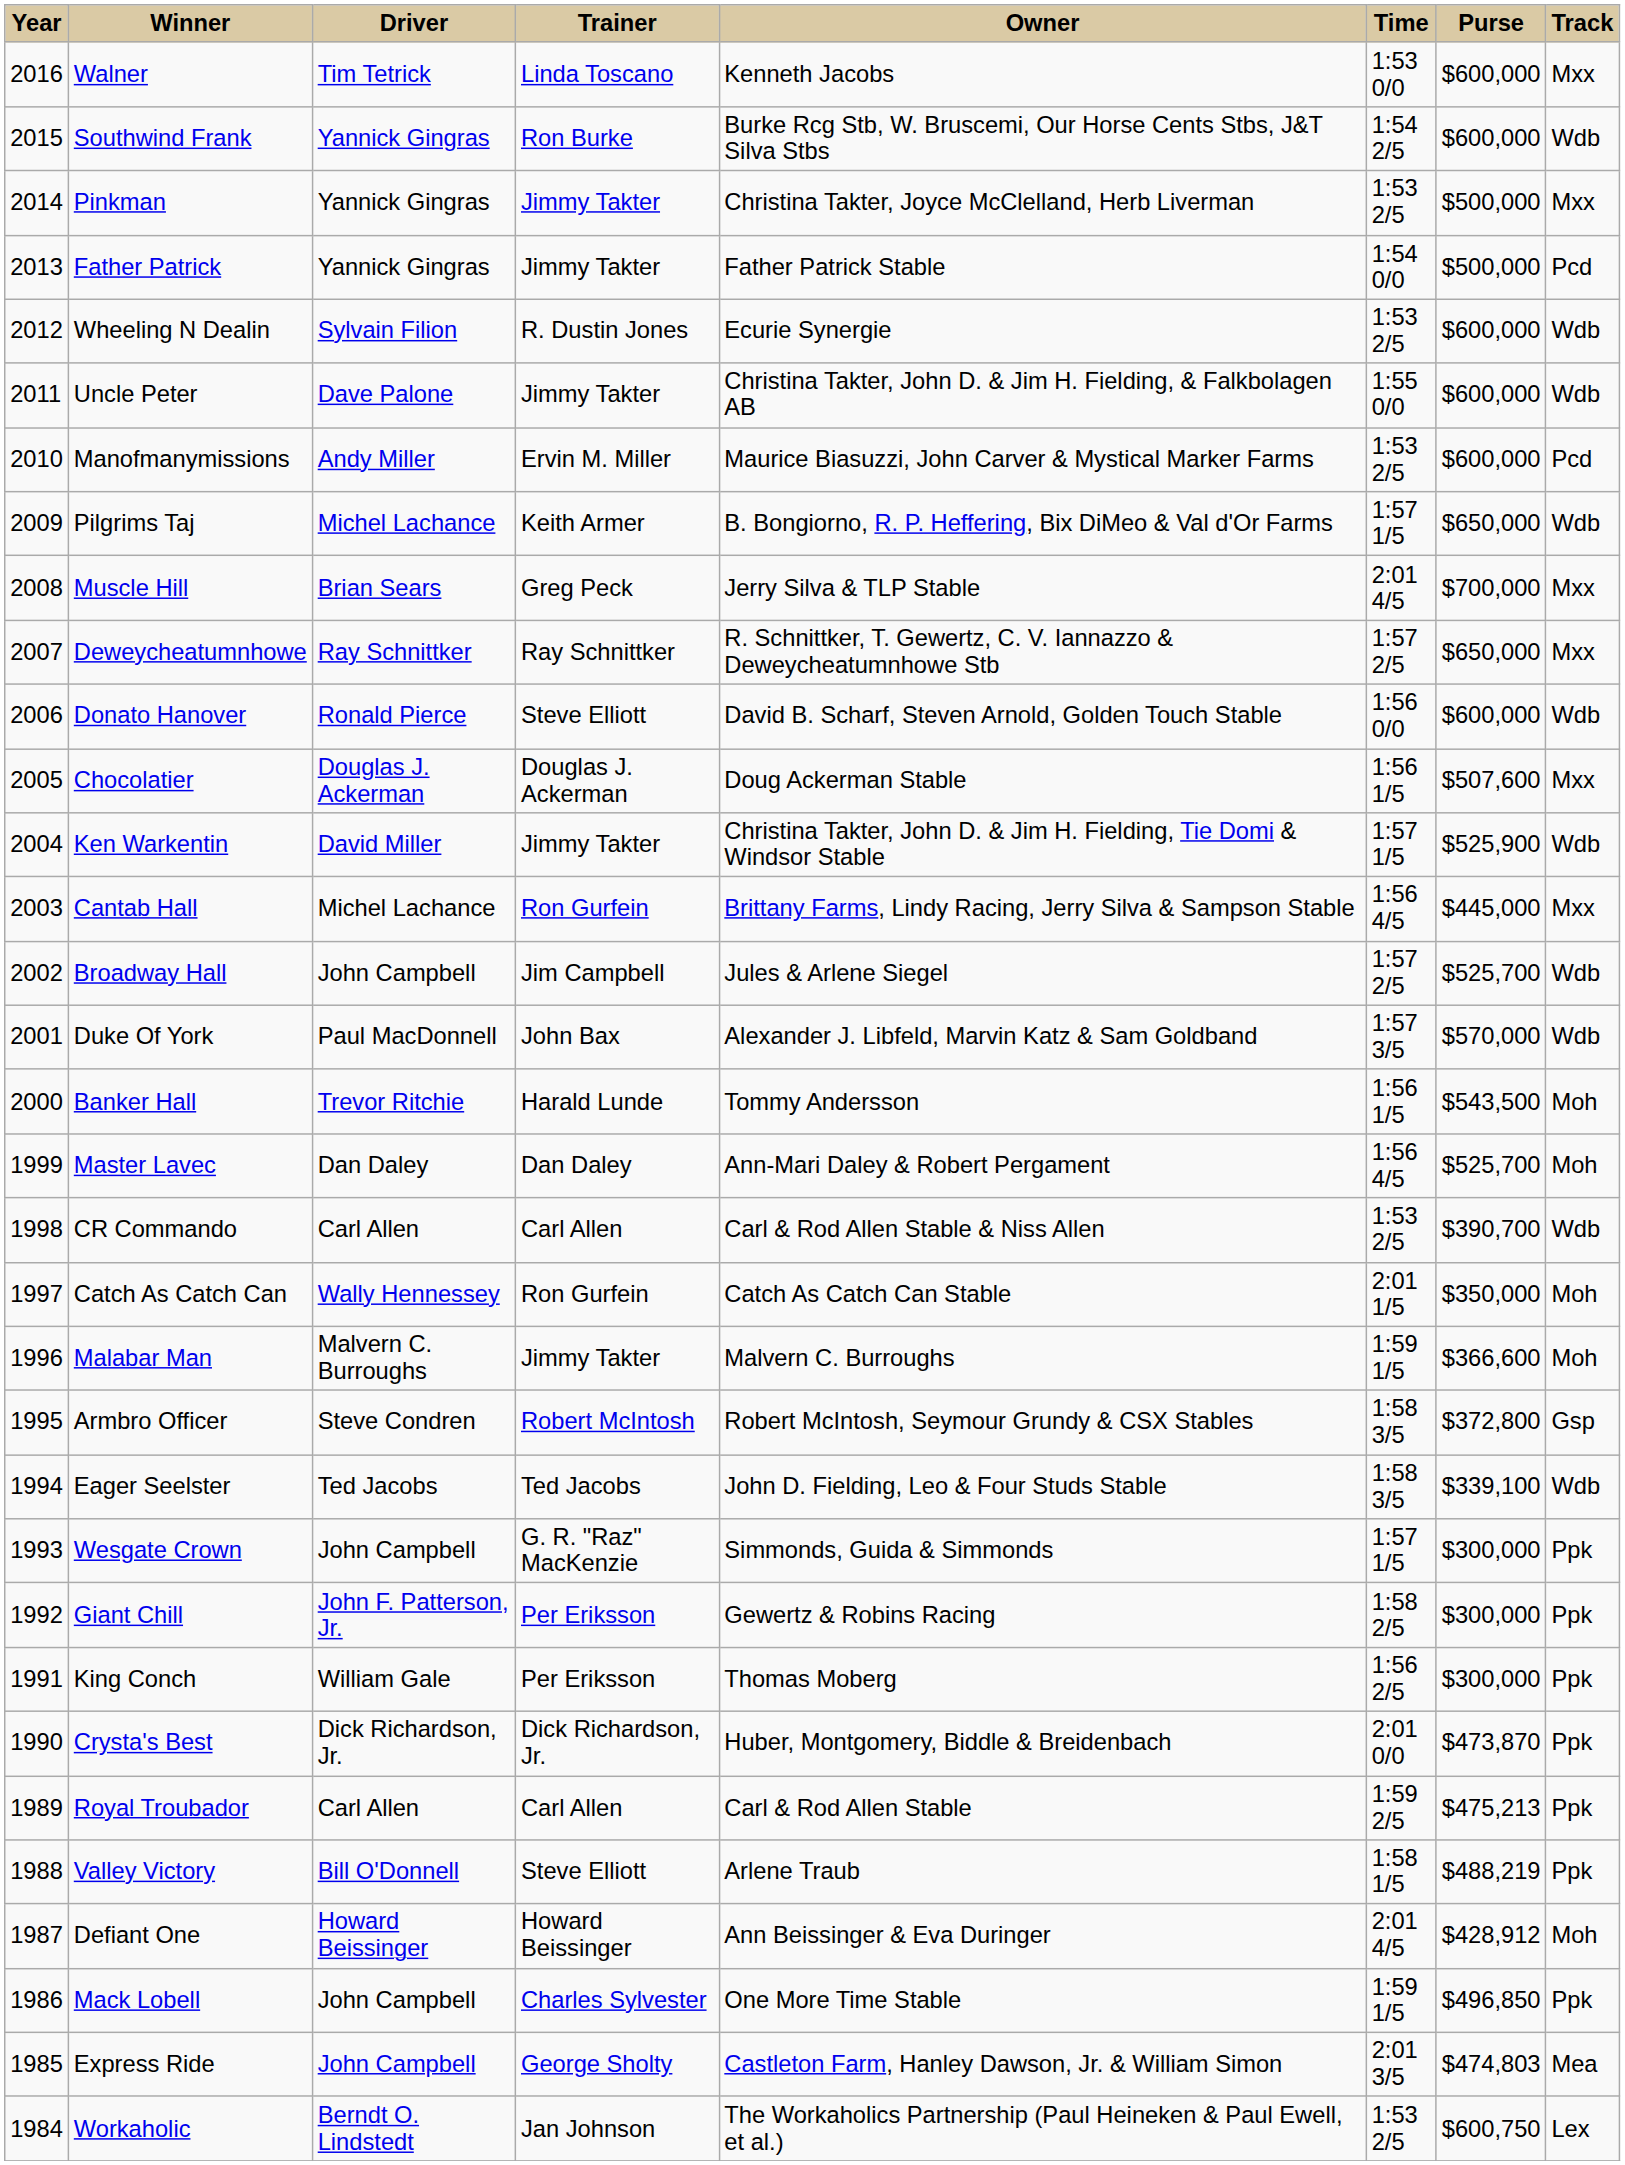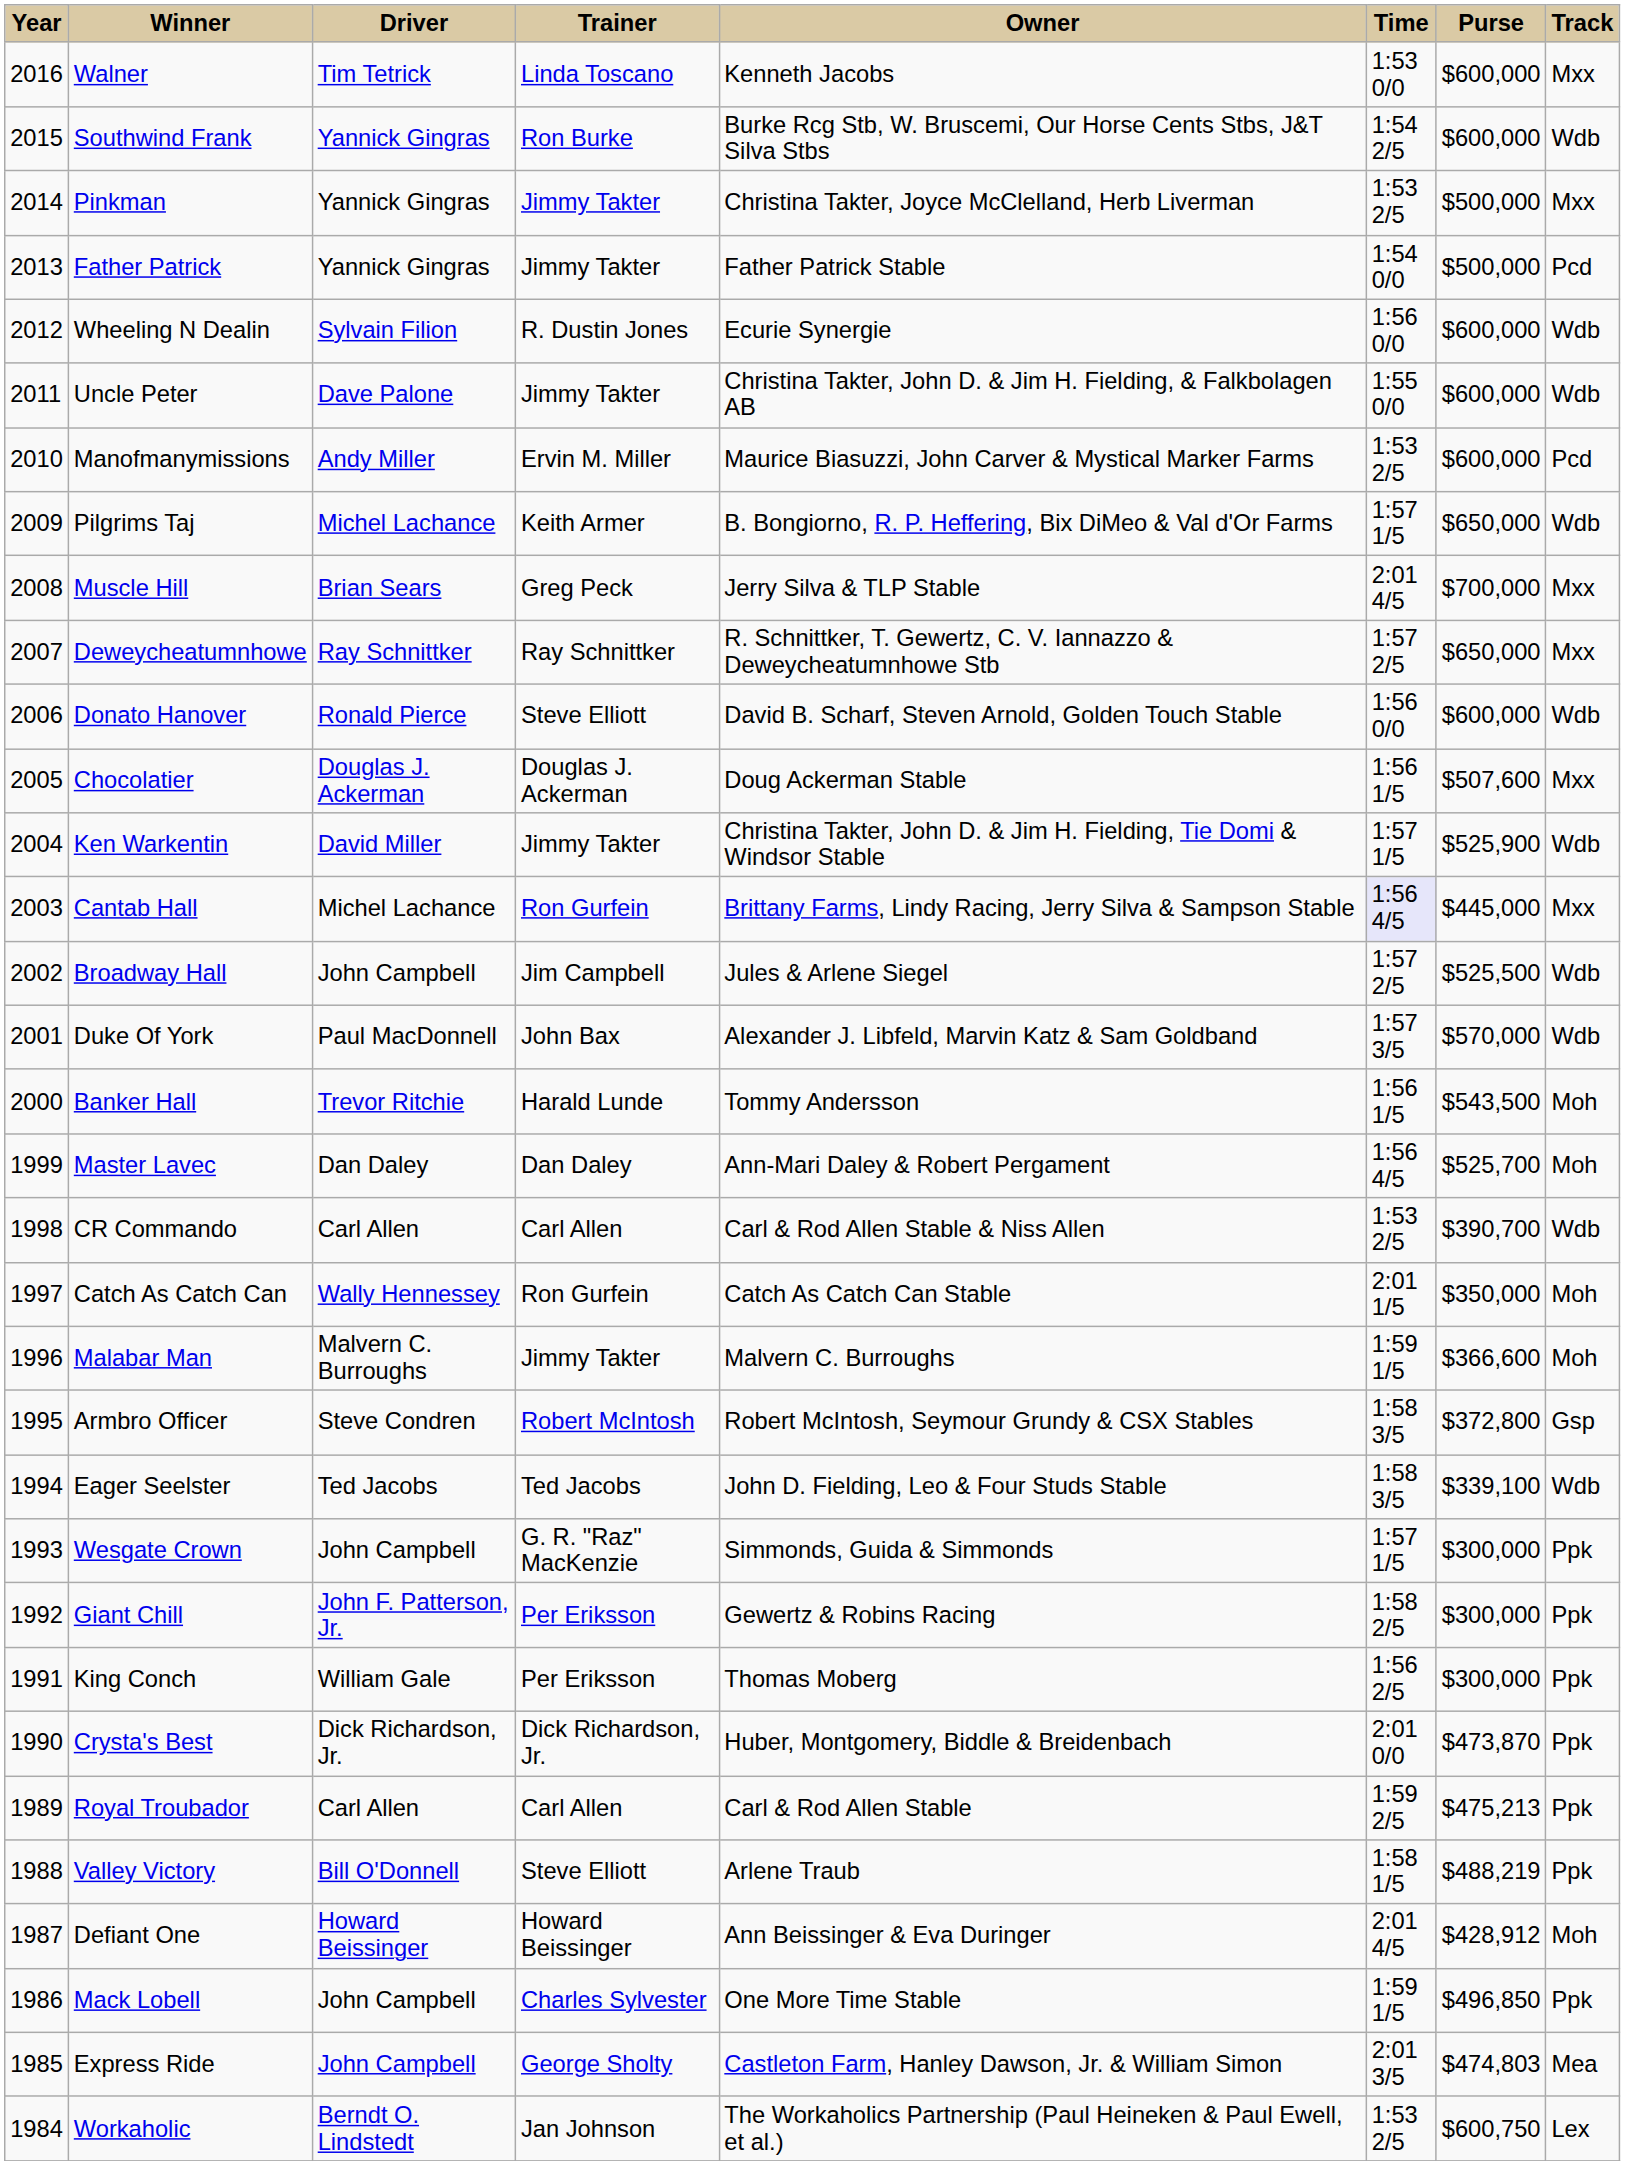Wheeling N Dealin | Time: 1:53 2/5 -> 1:56 0/0
Cantab Hall | Time: no background -> lavender background
Broadway Hall | Purse: $525,700 -> $525,500
